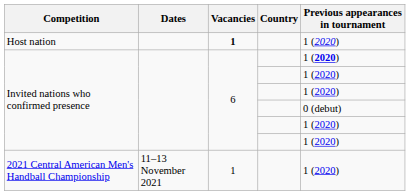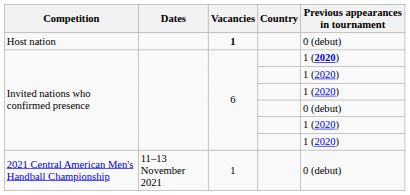Host nation | Previous appearances in tournament: 1 (2020) -> 0 (debut)
2021 Central American Men's Handball Championship | Previous appearances in tournament: 1 (2020) -> 0 (debut)
